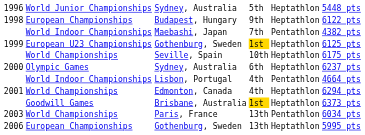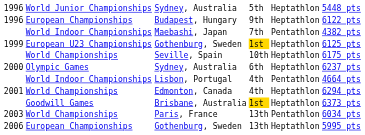Budapest, Hungary | column 1: 1998 -> 1996
